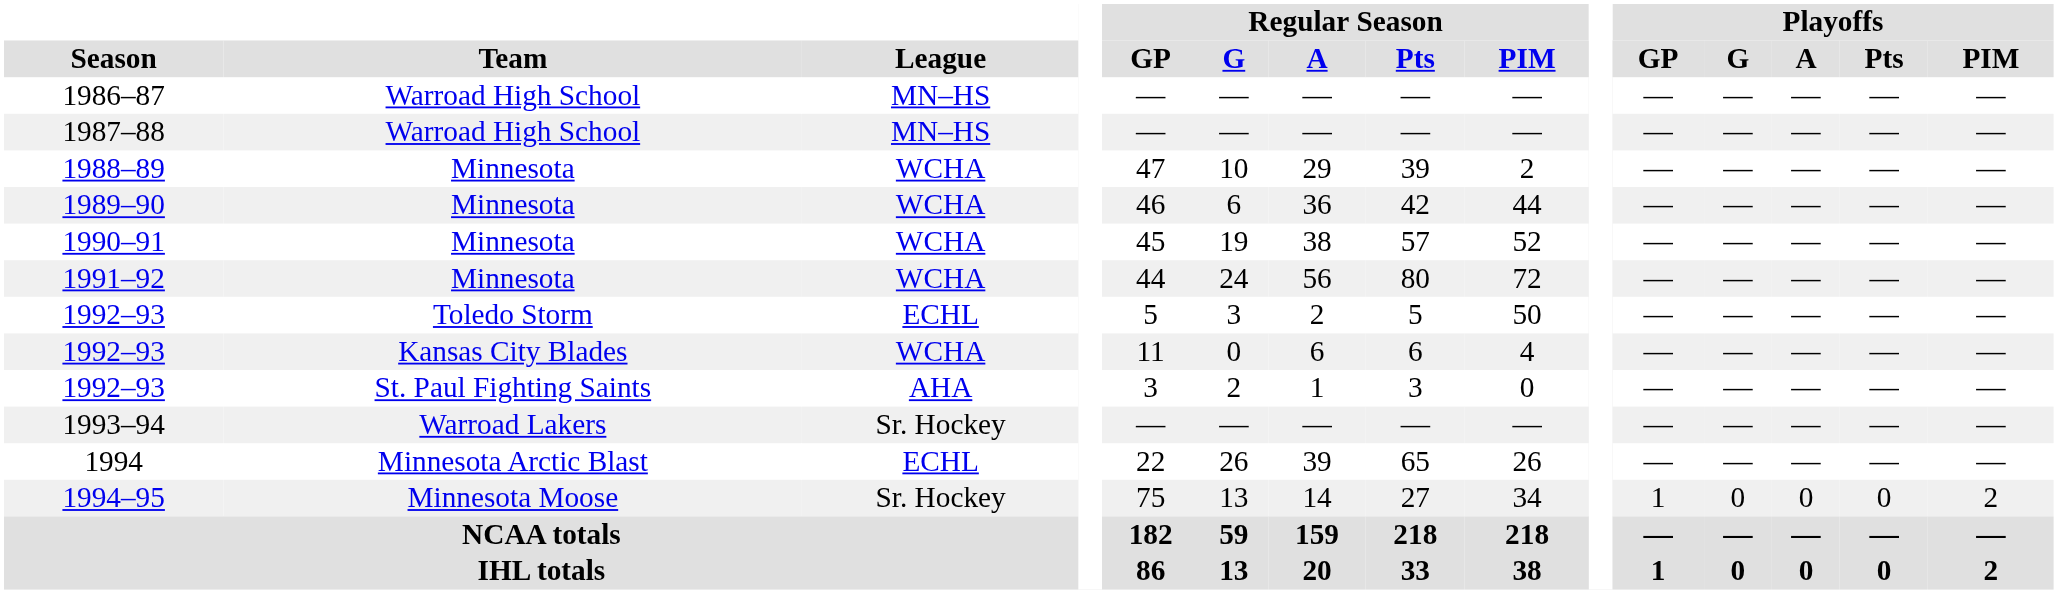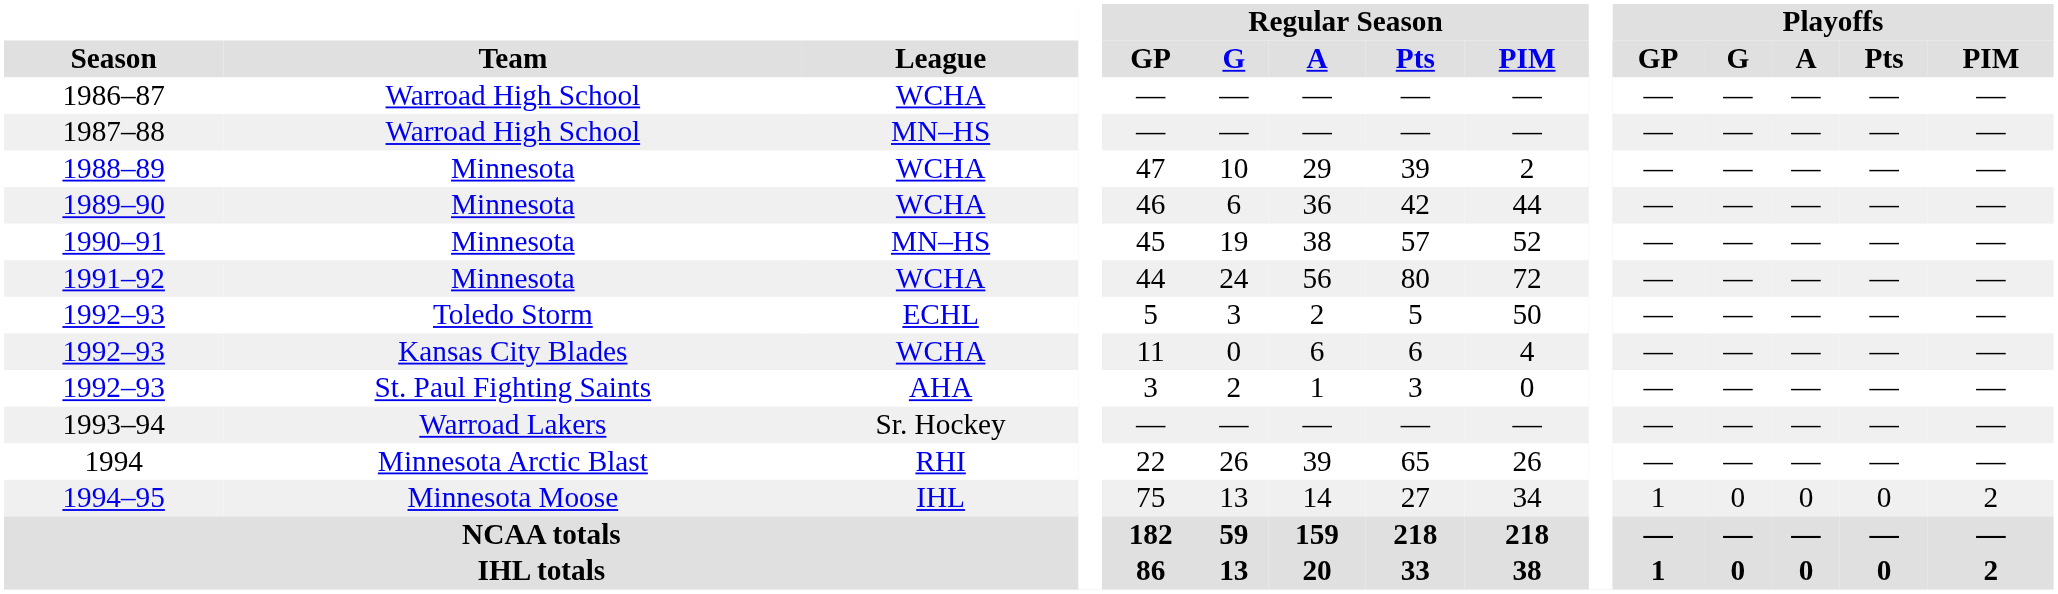1986–87 | League: MN–HS -> WCHA
1990–91 | League: WCHA -> MN–HS
1994 | League: ECHL -> RHI
1994–95 | League: Sr. Hockey -> IHL
